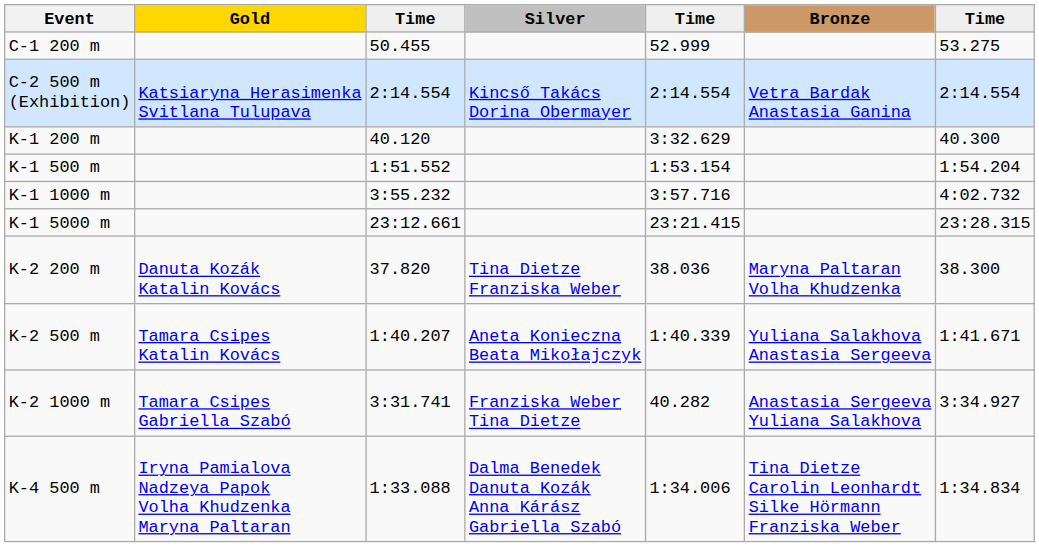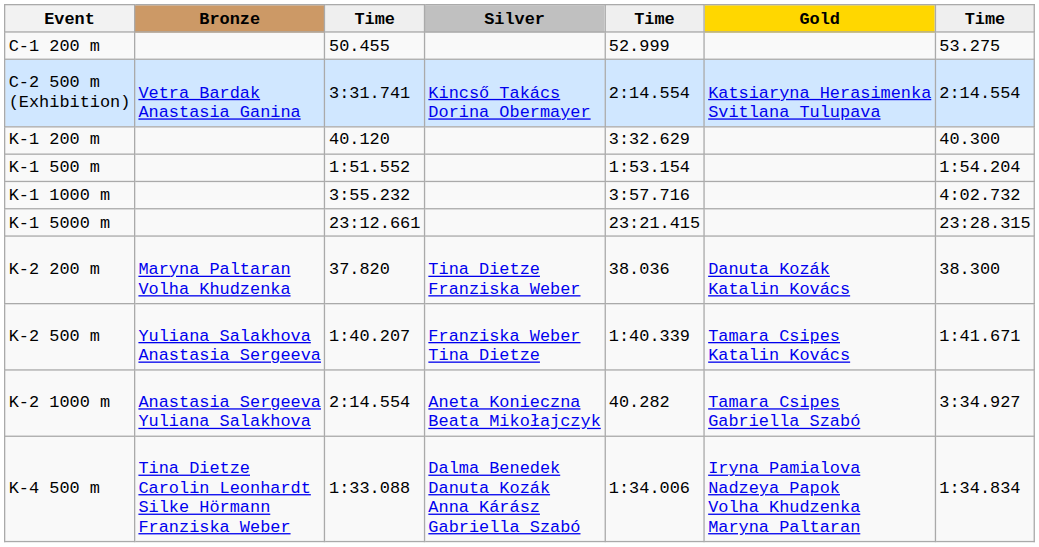columns swapped: Gold <-> Bronze
C-2 500 m (Exhibition) | column 3: 2:14.554 -> 3:31.741
K-2 500 m | Silver: Aneta Konieczna Beata Mikołajczyk -> Franziska Weber Tina Dietze
K-2 1000 m | column 3: 3:31.741 -> 2:14.554
K-2 1000 m | Silver: Franziska Weber Tina Dietze -> Aneta Konieczna Beata Mikołajczyk
